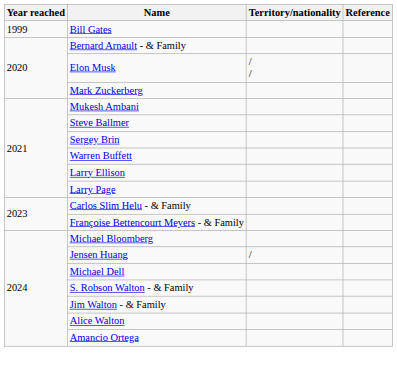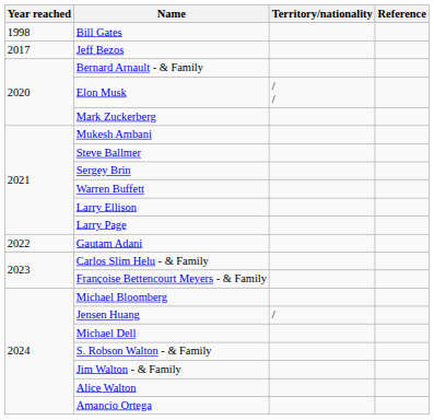Bill Gates | Year reached: 1999 -> 1998
+ row: 2017 | Jeff Bezos
+ row: 2022 | Gautam Adani
